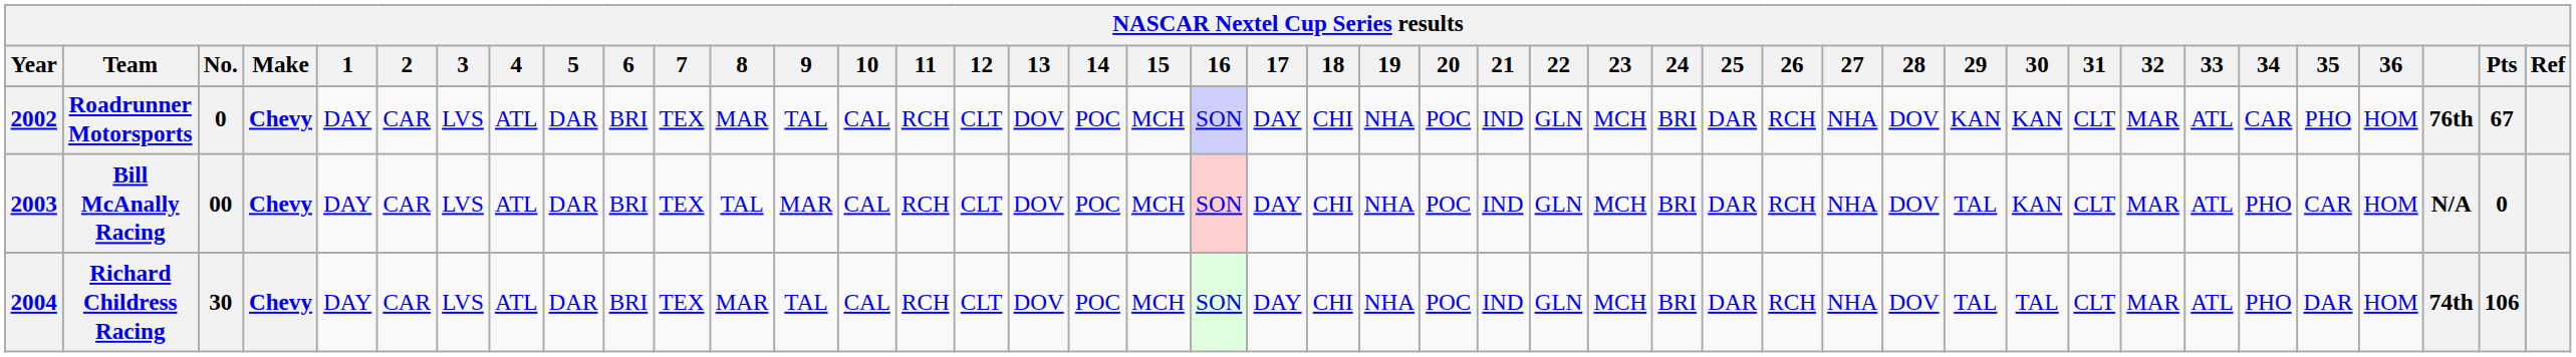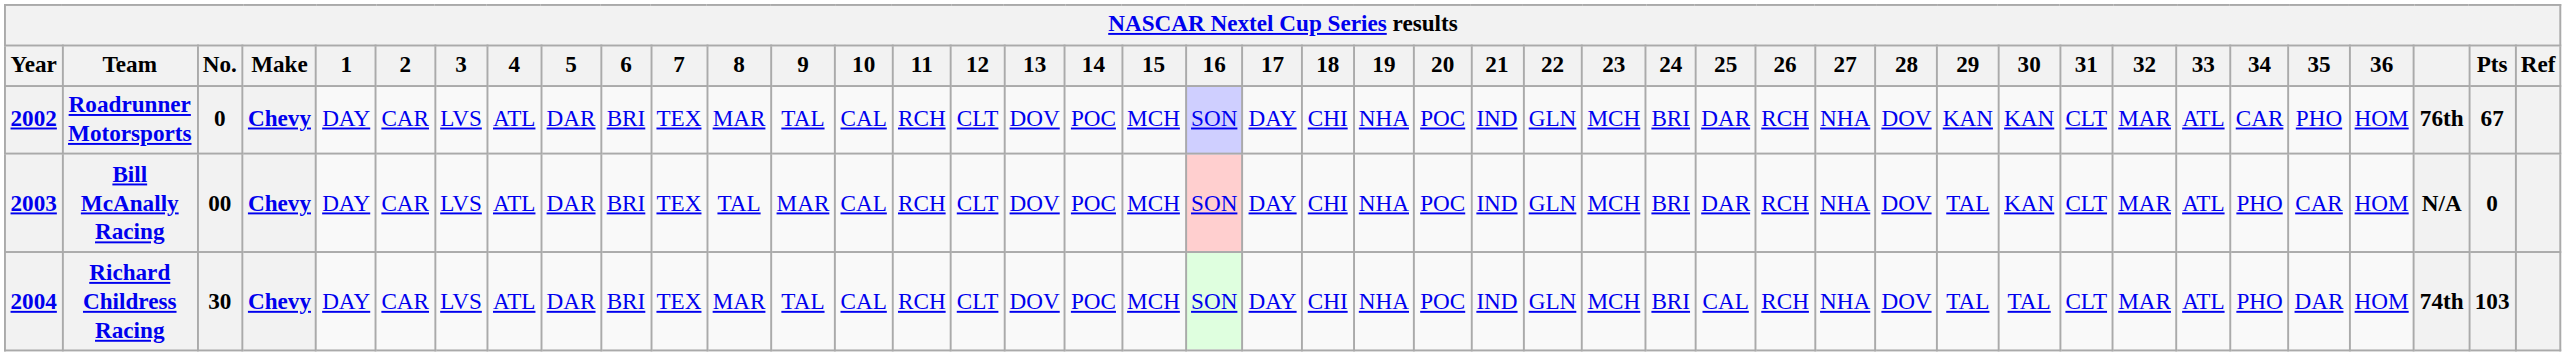Richard Childress Racing | 25: DAR -> CAL
Richard Childress Racing | Pts: 106 -> 103
